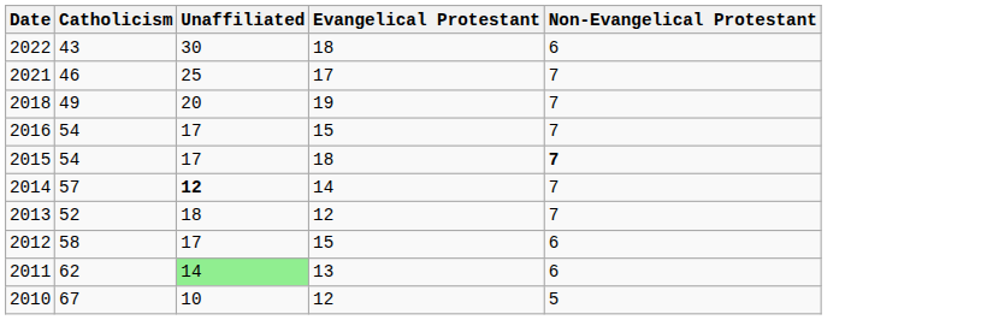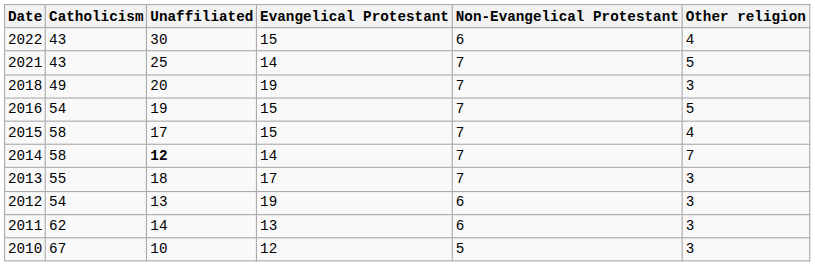+ column: Other religion | 4 | 5 | 3 | 5 | 4 | 7 | 3 | 3 | 3 | 3
2022 | Evangelical Protestant: 18 -> 15
2021 | Catholicism: 46 -> 43
2021 | Evangelical Protestant: 17 -> 14
2016 | Unaffiliated: 17 -> 19
2015 | Catholicism: 54 -> 58
2015 | Evangelical Protestant: 18 -> 15
2015 | Non-Evangelical Protestant: bold -> normal
2014 | Catholicism: 57 -> 58
2013 | Catholicism: 52 -> 55
2013 | Evangelical Protestant: 12 -> 17
2012 | Catholicism: 58 -> 54
2012 | Unaffiliated: 17 -> 13
2012 | Evangelical Protestant: 15 -> 19
2011 | Unaffiliated: lightgreen background -> no background
